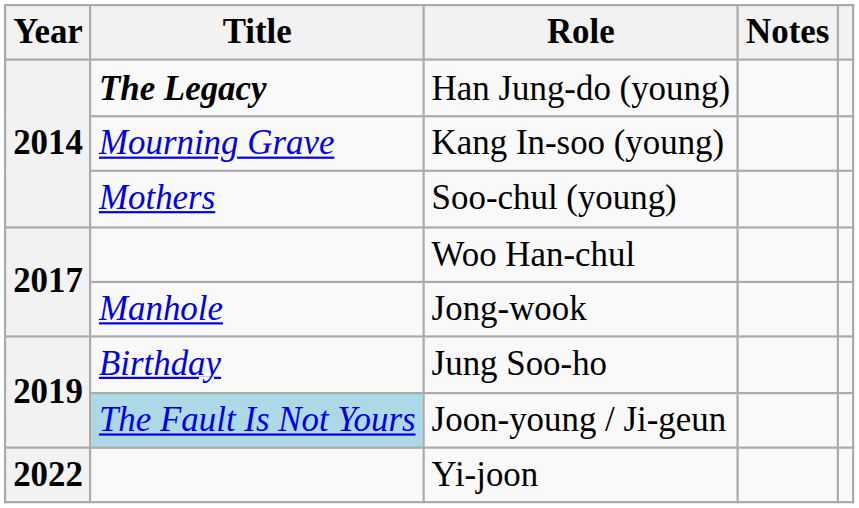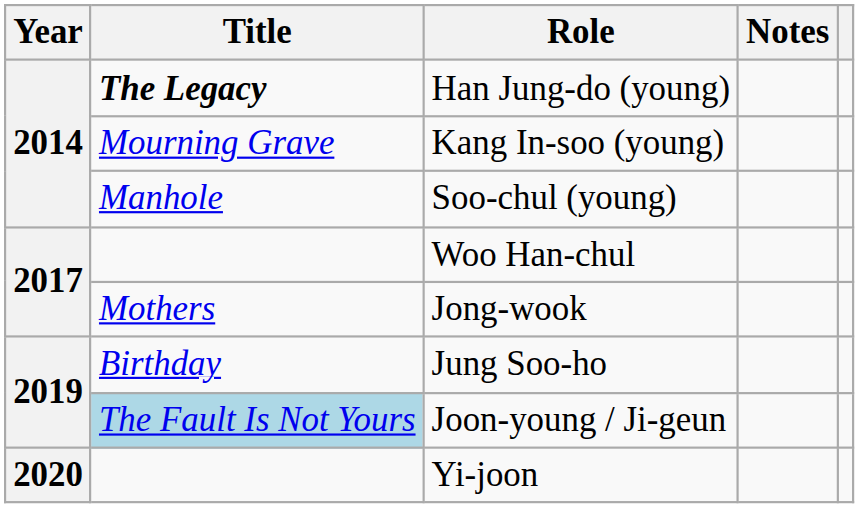Soo-chul (young) | Title: Mothers -> Manhole
Jong-wook | Title: Manhole -> Mothers
Yi-joon | Year: 2022 -> 2020
